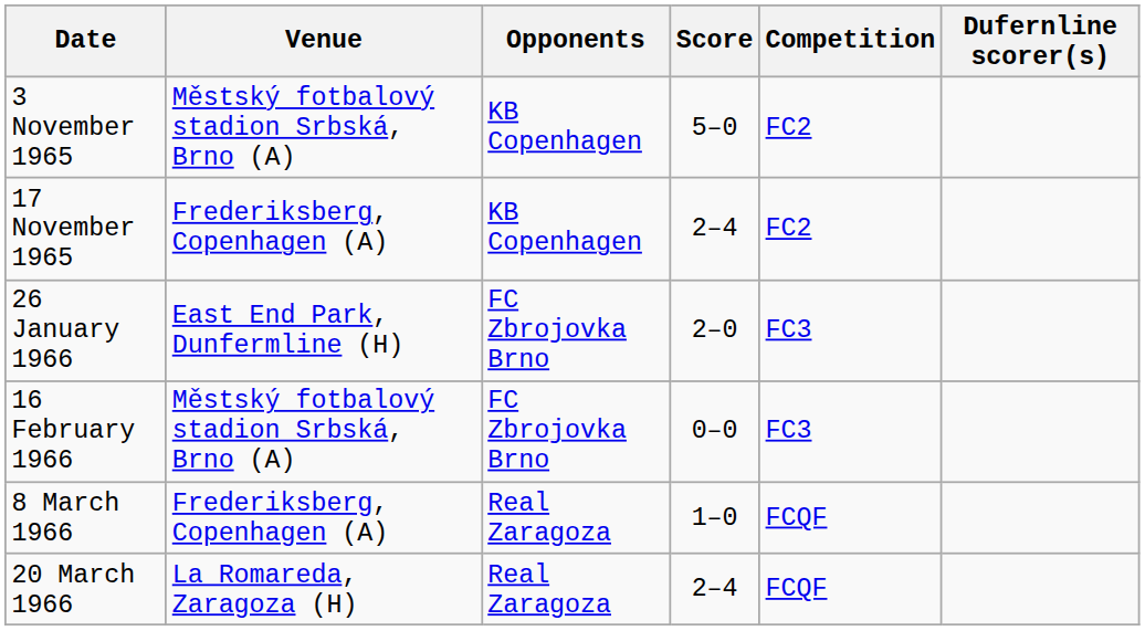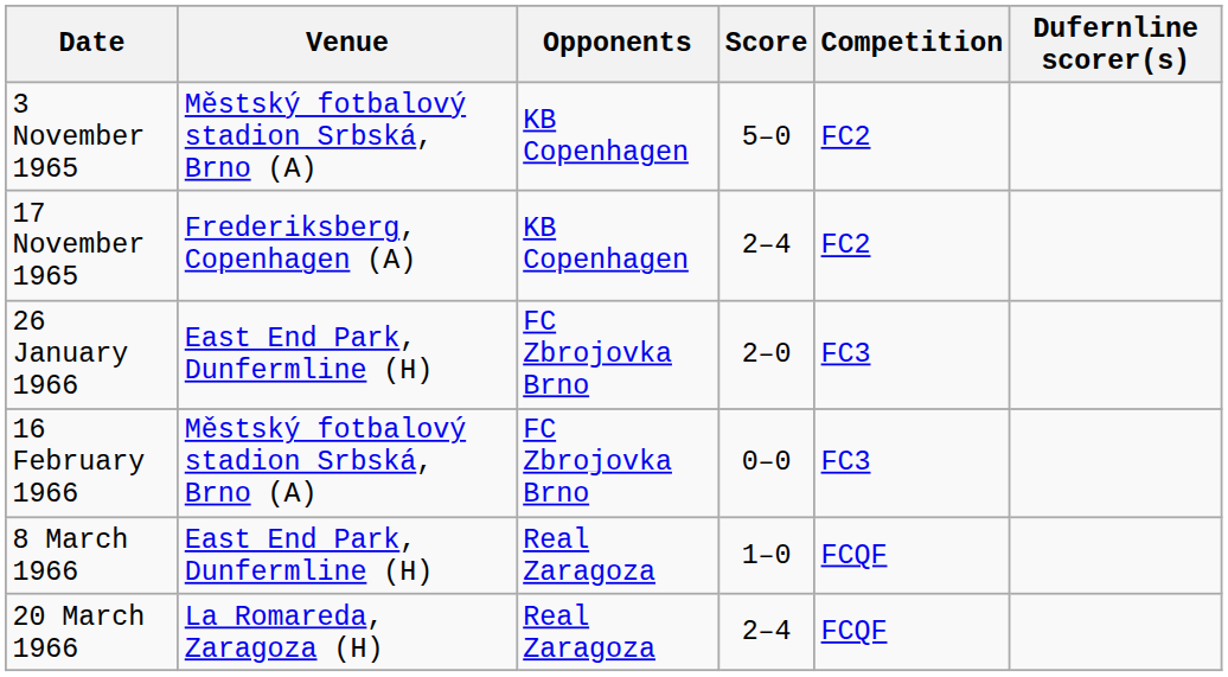8 March 1966 | Venue: Frederiksberg, Copenhagen (A) -> East End Park, Dunfermline (H)
